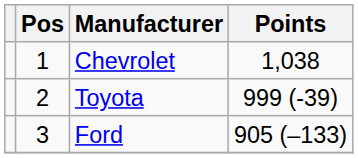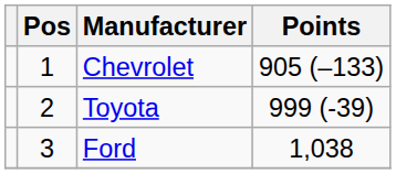Chevrolet | Points: 1,038 -> 905 (–133)
Ford | Points: 905 (–133) -> 1,038
